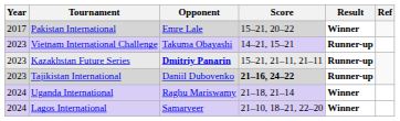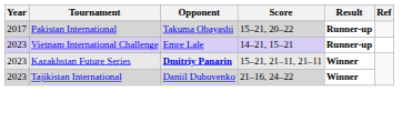Pakistan International | Opponent: Emre Lale -> Takuma Obayashi
Pakistan International | Result: Winner -> Runner-up
Vietnam International Challenge | Opponent: Takuma Obayashi -> Emre Lale
Kazakhstan Future Series | Result: Runner-up -> Winner
Tajikistan International | Score: bold -> normal
Tajikistan International | Result: Runner-up -> Winner
- row: 2024 | Uganda International | Raghu Mariswamy | 21–18, 21–14 | Winner
- row: 2024 | Lagos International | Samarveer | 21–10, 18–21, 22–20 | Winner
